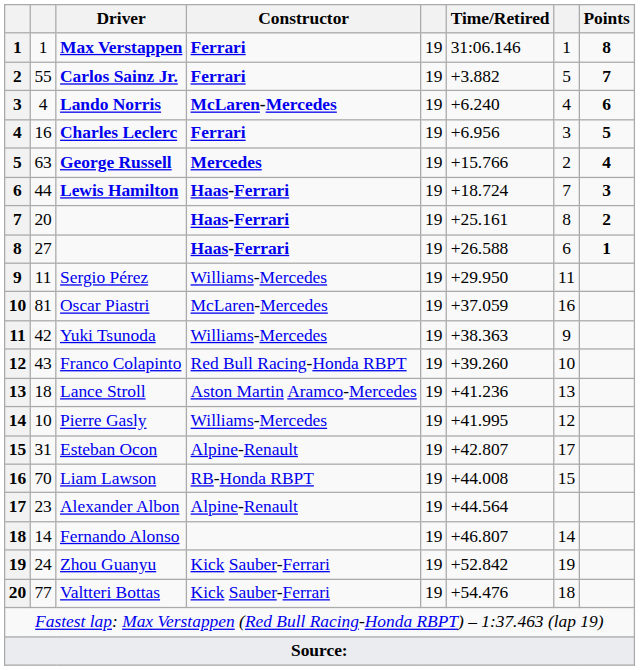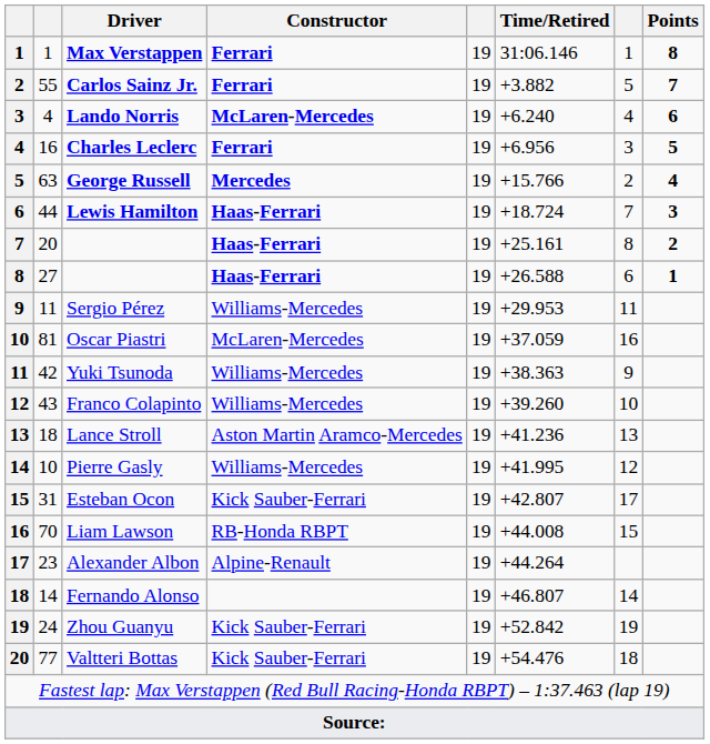Sergio Pérez | Time/Retired: +29.950 -> +29.953
Franco Colapinto | Constructor: Red Bull Racing-Honda RBPT -> Williams-Mercedes
Esteban Ocon | Constructor: Alpine-Renault -> Kick Sauber-Ferrari
Alexander Albon | Time/Retired: +44.564 -> +44.264
